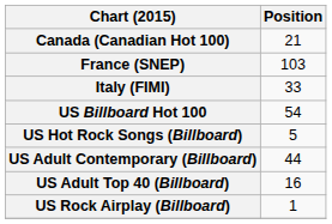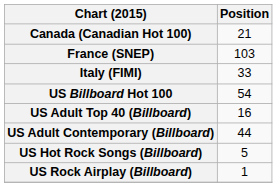rows swapped: US Hot Rock Songs (Billboard) <-> US Adult Top 40 (Billboard)
